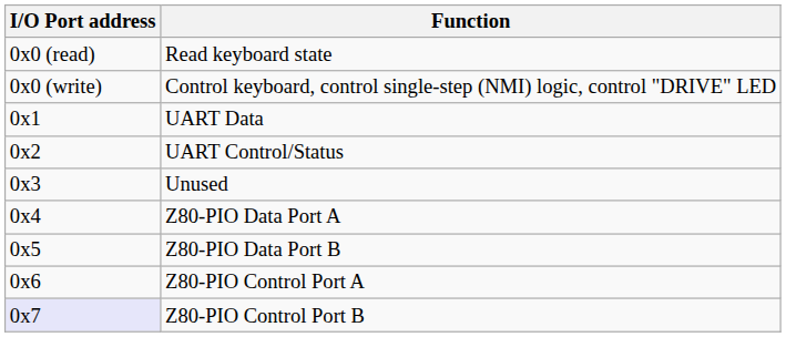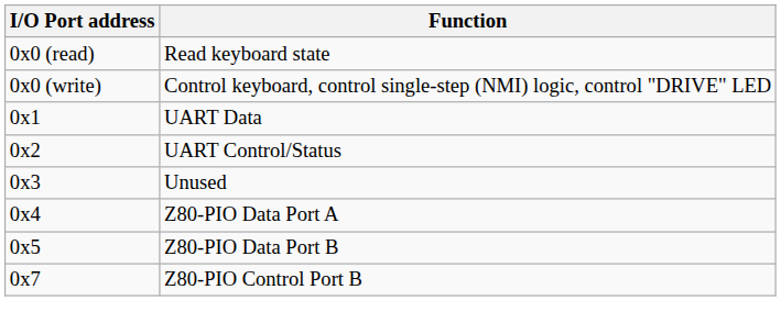- row: 0x6 | Z80-PIO Control Port A
Z80-PIO Control Port B | I/O Port address: lavender background -> no background
